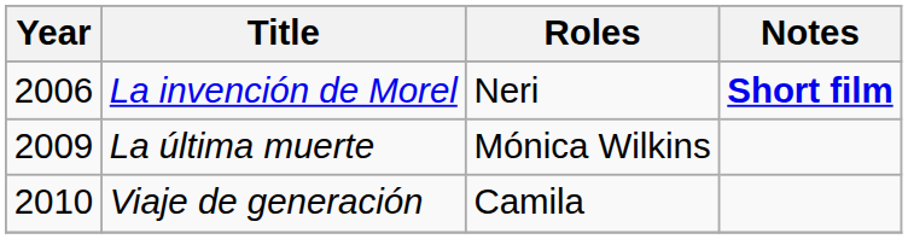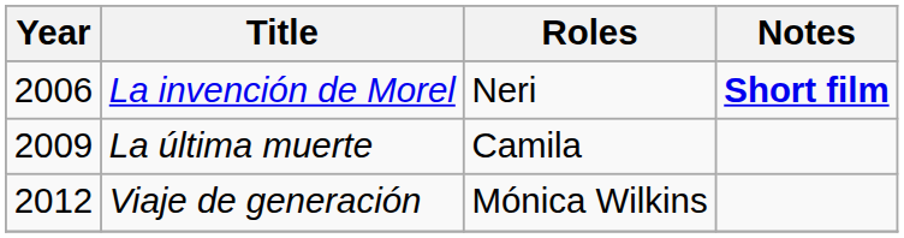La última muerte | Roles: Mónica Wilkins -> Camila
Viaje de generación | Year: 2010 -> 2012
Viaje de generación | Roles: Camila -> Mónica Wilkins
